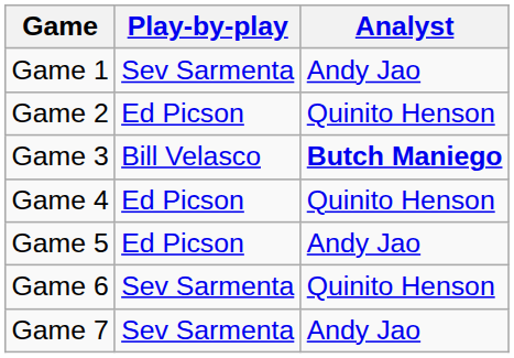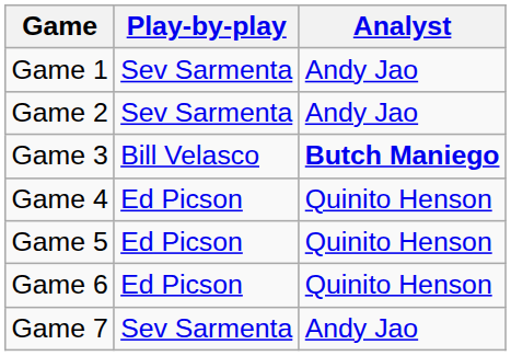Game 2 | Play-by-play: Ed Picson -> Sev Sarmenta
Game 2 | Analyst: Quinito Henson -> Andy Jao
Game 5 | Analyst: Andy Jao -> Quinito Henson
Game 6 | Play-by-play: Sev Sarmenta -> Ed Picson
